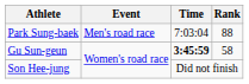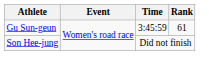- row: Park Sung-baek | Men's road race | 7:03:04 | 88
Gu Sun-geun | Time: bold -> normal
Gu Sun-geun | Rank: 58 -> 61
